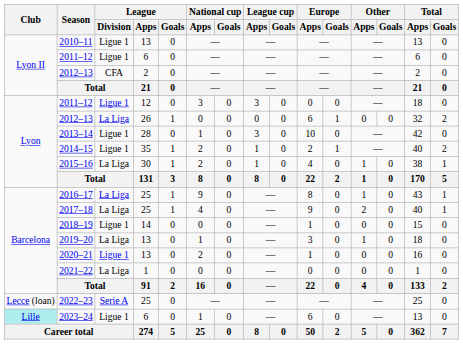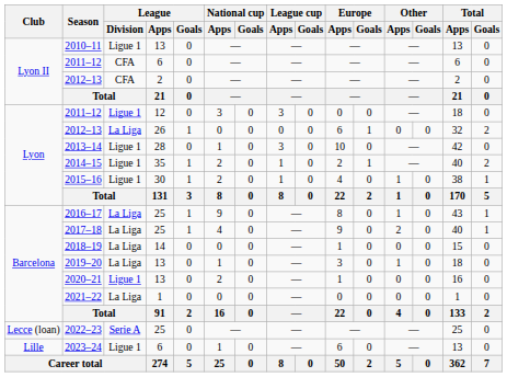2011–12 / 6 | League / Division: Ligue 1 -> CFA
2015–16 | League / Division: La Liga -> Ligue 1
2018–19 | League / Division: Ligue 1 -> La Liga
2023–24 | Club: paleturquoise background -> no background
